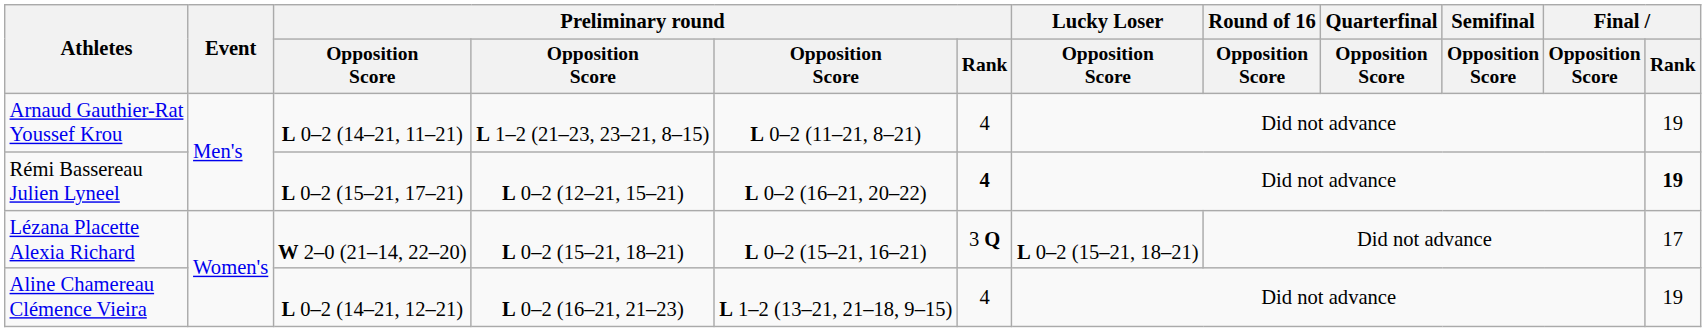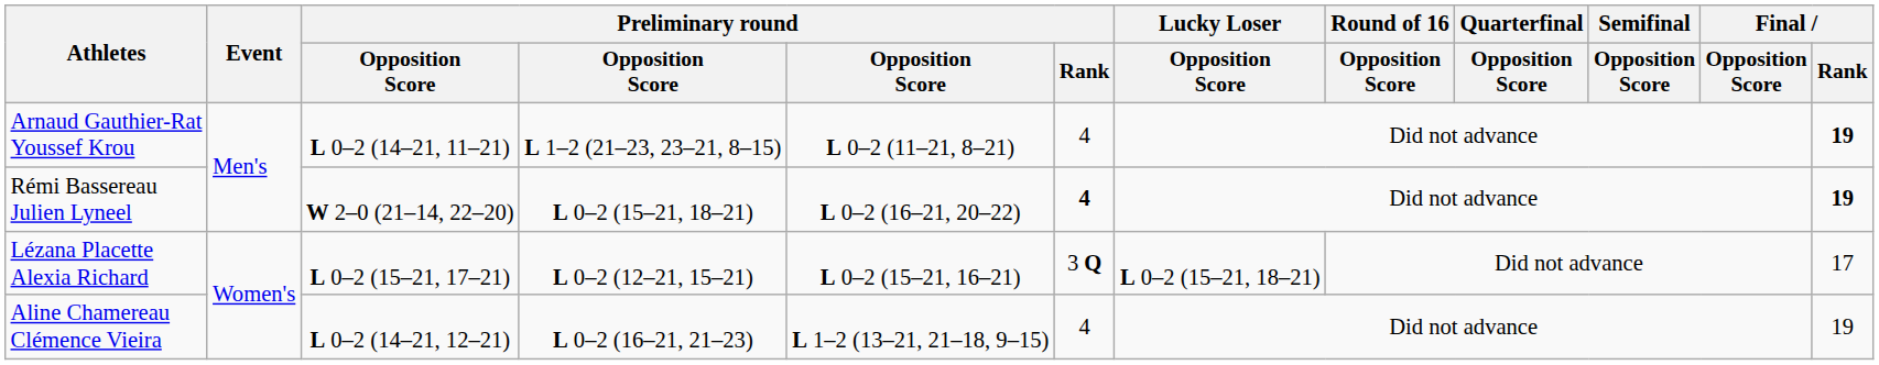Arnaud Gauthier-Rat Youssef Krou | Final / Rank: normal -> bold
Rémi Bassereau Julien Lyneel | column 3: L 0–2 (15–21, 17–21) -> W 2–0 (21–14, 22–20)
Rémi Bassereau Julien Lyneel | column 4: L 0–2 (12–21, 15–21) -> L 0–2 (15–21, 18–21)
Lézana Placette Alexia Richard | column 3: W 2–0 (21–14, 22–20) -> L 0–2 (15–21, 17–21)
Lézana Placette Alexia Richard | column 4: L 0–2 (15–21, 18–21) -> L 0–2 (12–21, 15–21)
